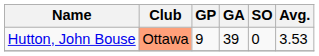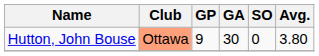Hutton, John Bouse | GA: 39 -> 30
Hutton, John Bouse | Avg.: 3.53 -> 3.80
